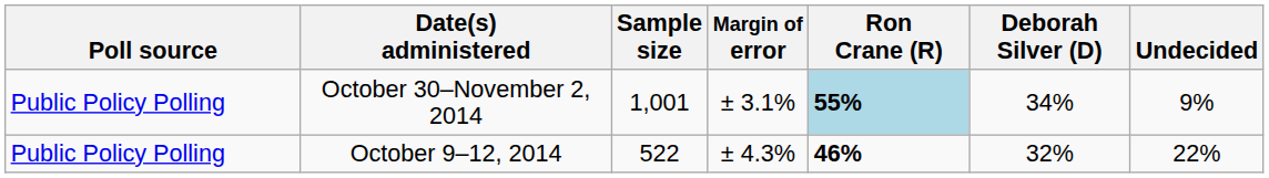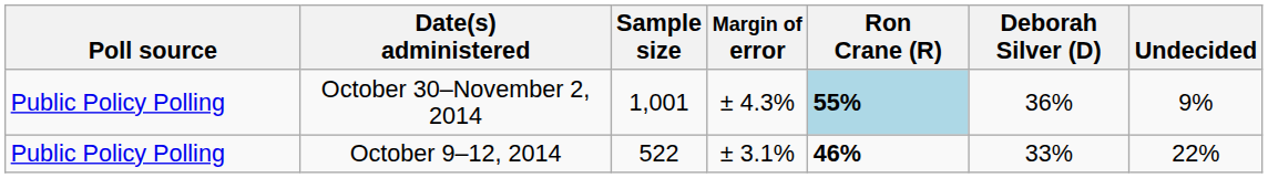October 30–November 2, 2014 | Margin of error: ± 3.1% -> ± 4.3%
October 30–November 2, 2014 | Deborah Silver (D): 34% -> 36%
October 9–12, 2014 | Margin of error: ± 4.3% -> ± 3.1%
October 9–12, 2014 | Deborah Silver (D): 32% -> 33%
